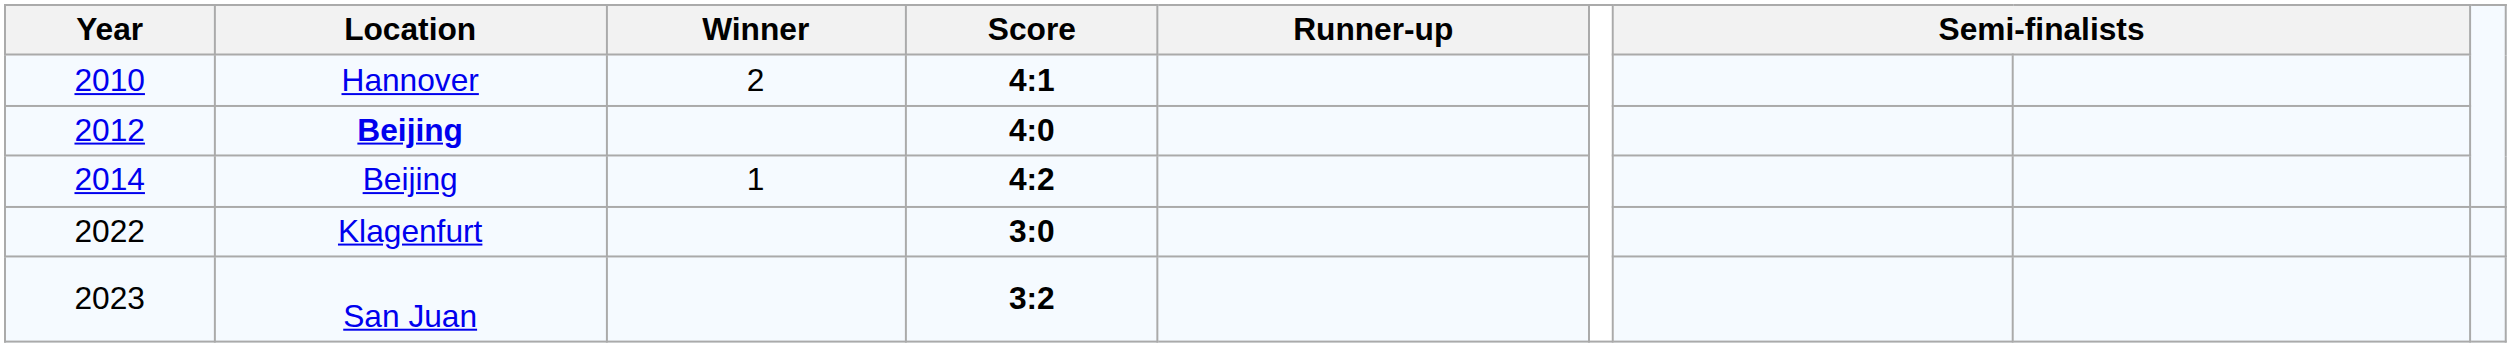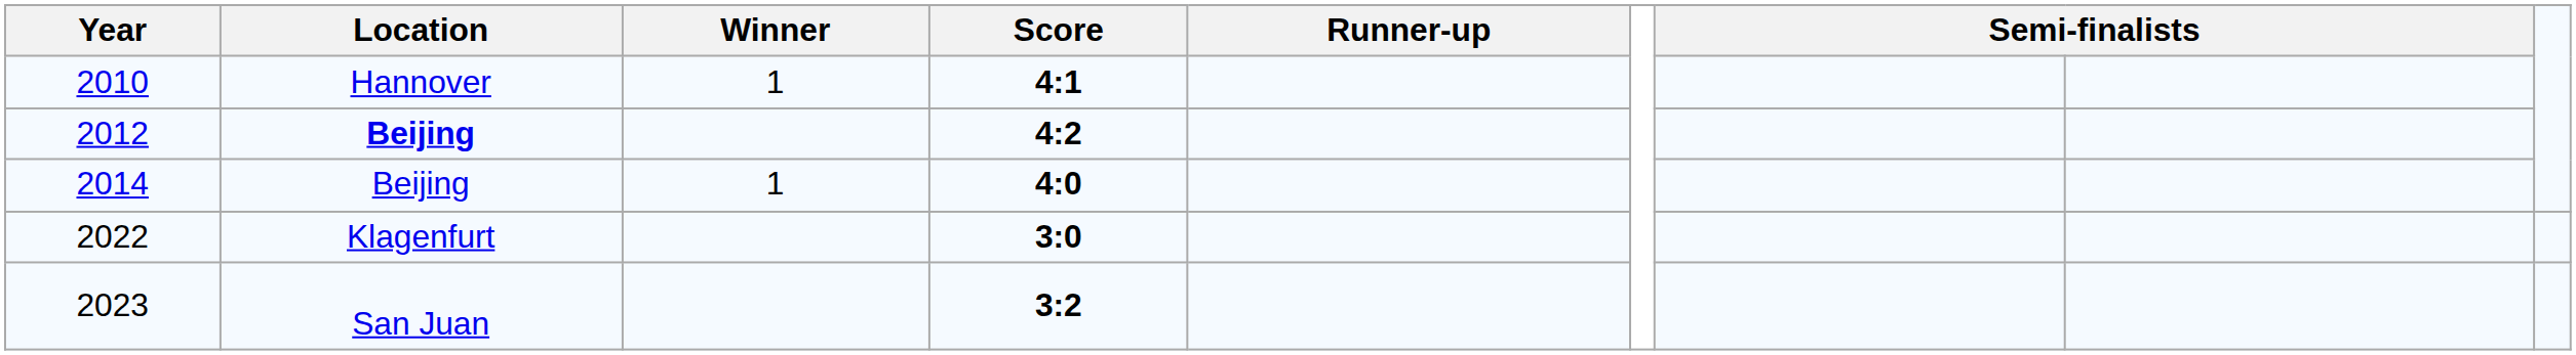2010 | Winner: 2 -> 1
2012 | Score: 4:0 -> 4:2
2014 | Score: 4:2 -> 4:0
